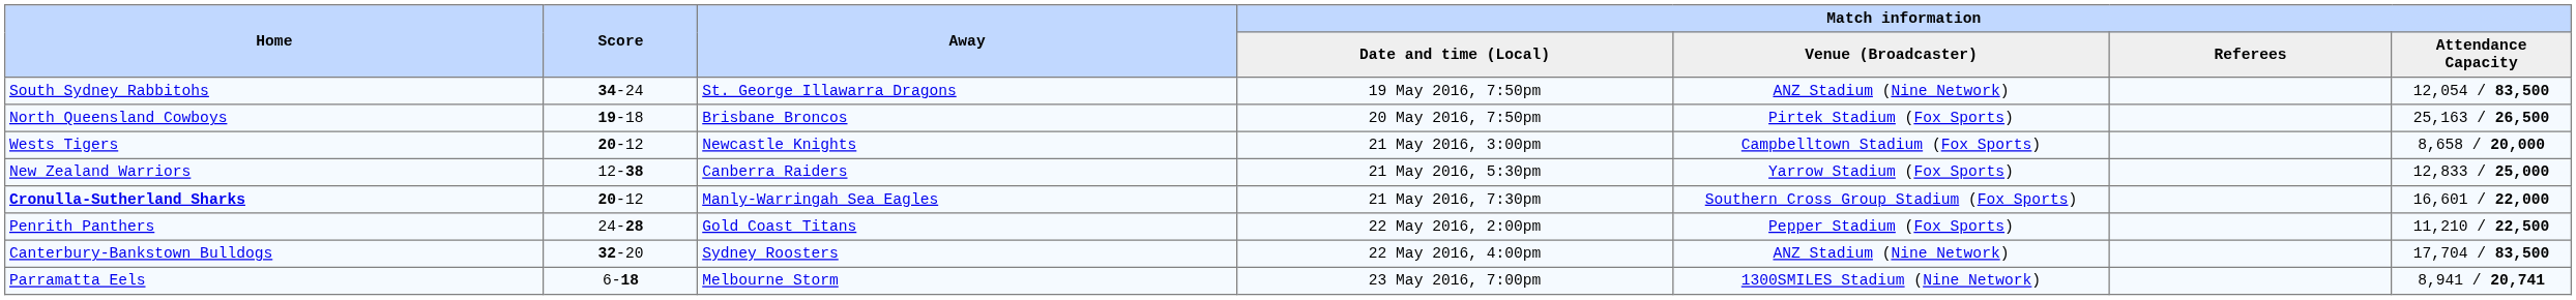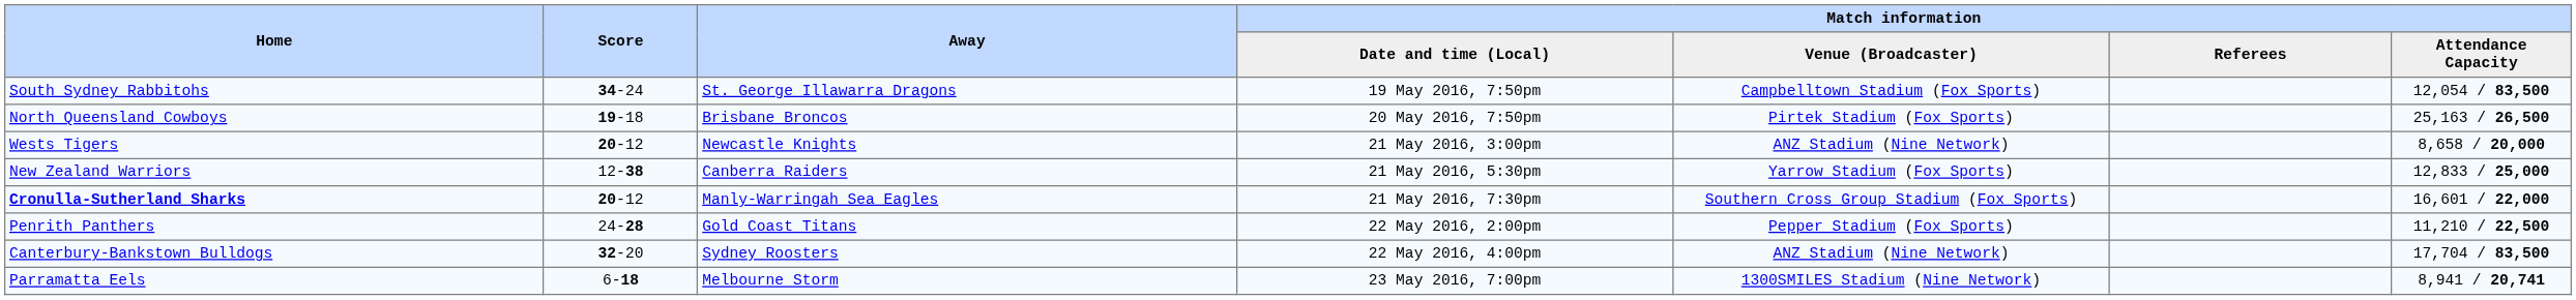South Sydney Rabbitohs | Match information / Venue (Broadcaster): ANZ Stadium (Nine Network) -> Campbelltown Stadium (Fox Sports)
Wests Tigers | Match information / Venue (Broadcaster): Campbelltown Stadium (Fox Sports) -> ANZ Stadium (Nine Network)
